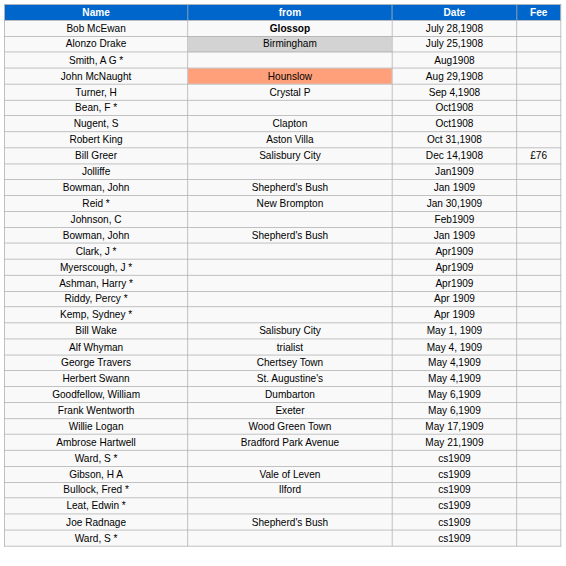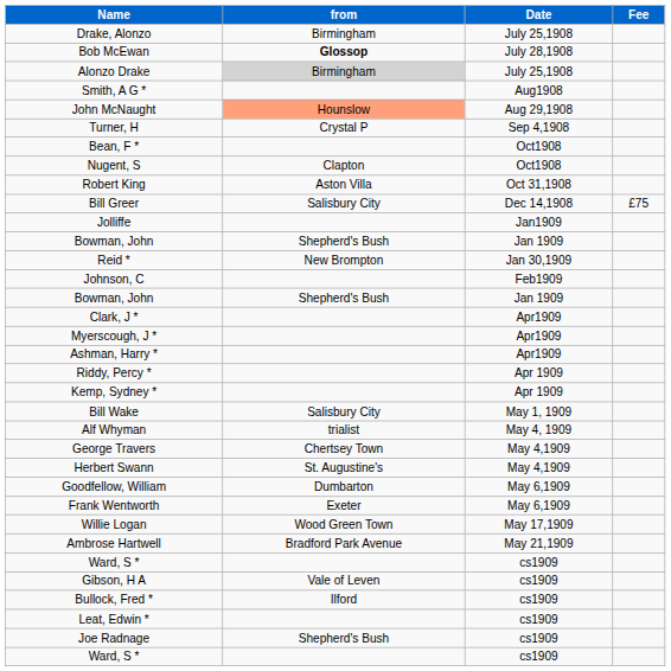+ row: Drake, Alonzo | Birmingham | July 25,1908
Bill Greer | Fee: £76 -> £75
